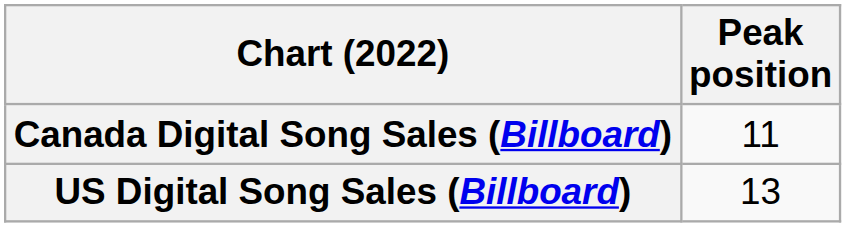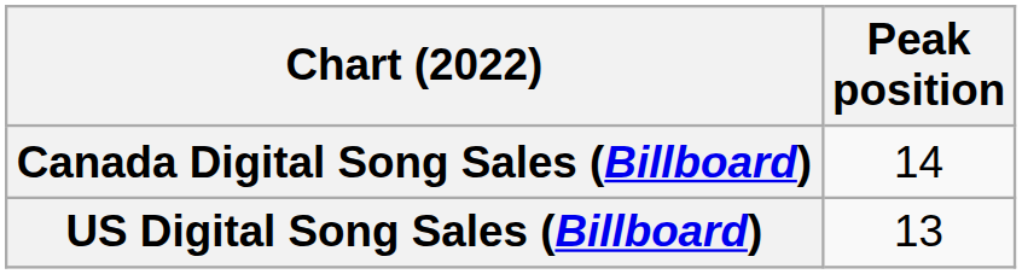Canada Digital Song Sales (Billboard) | Peak position: 11 -> 14
